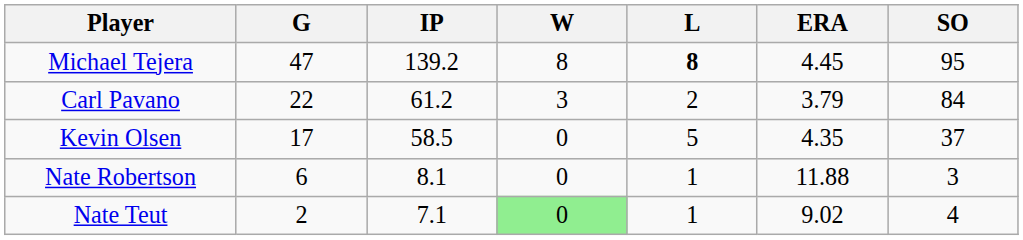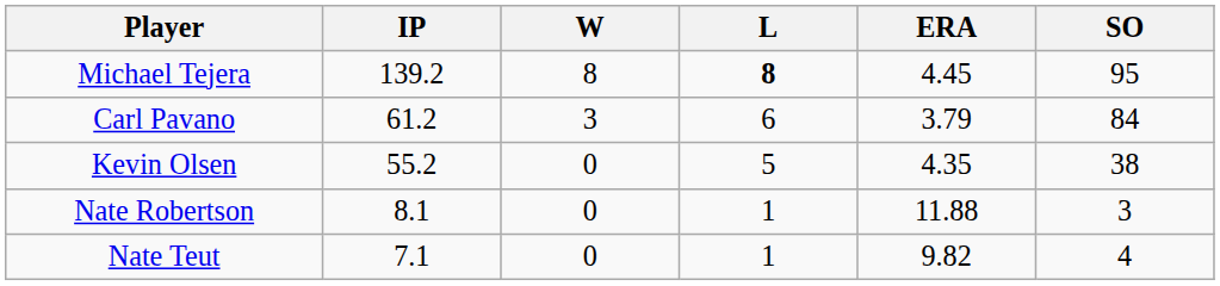- column: G | 47 | 22 | 17 | 6 | 2
Carl Pavano | L: 2 -> 6
Kevin Olsen | IP: 58.5 -> 55.2
Kevin Olsen | SO: 37 -> 38
Nate Teut | W: lightgreen background -> no background
Nate Teut | ERA: 9.02 -> 9.82
